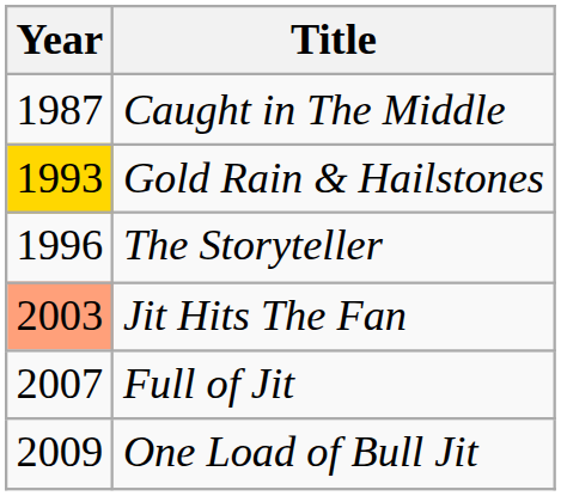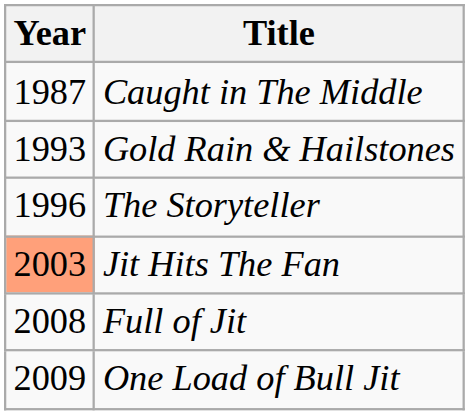Gold Rain & Hailstones | Year: gold background -> no background
Full of Jit | Year: 2007 -> 2008
